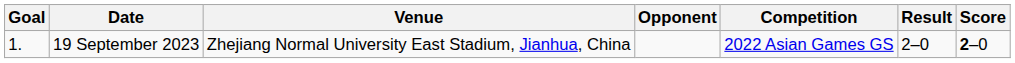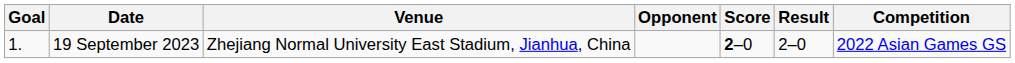columns swapped: Score <-> Competition
